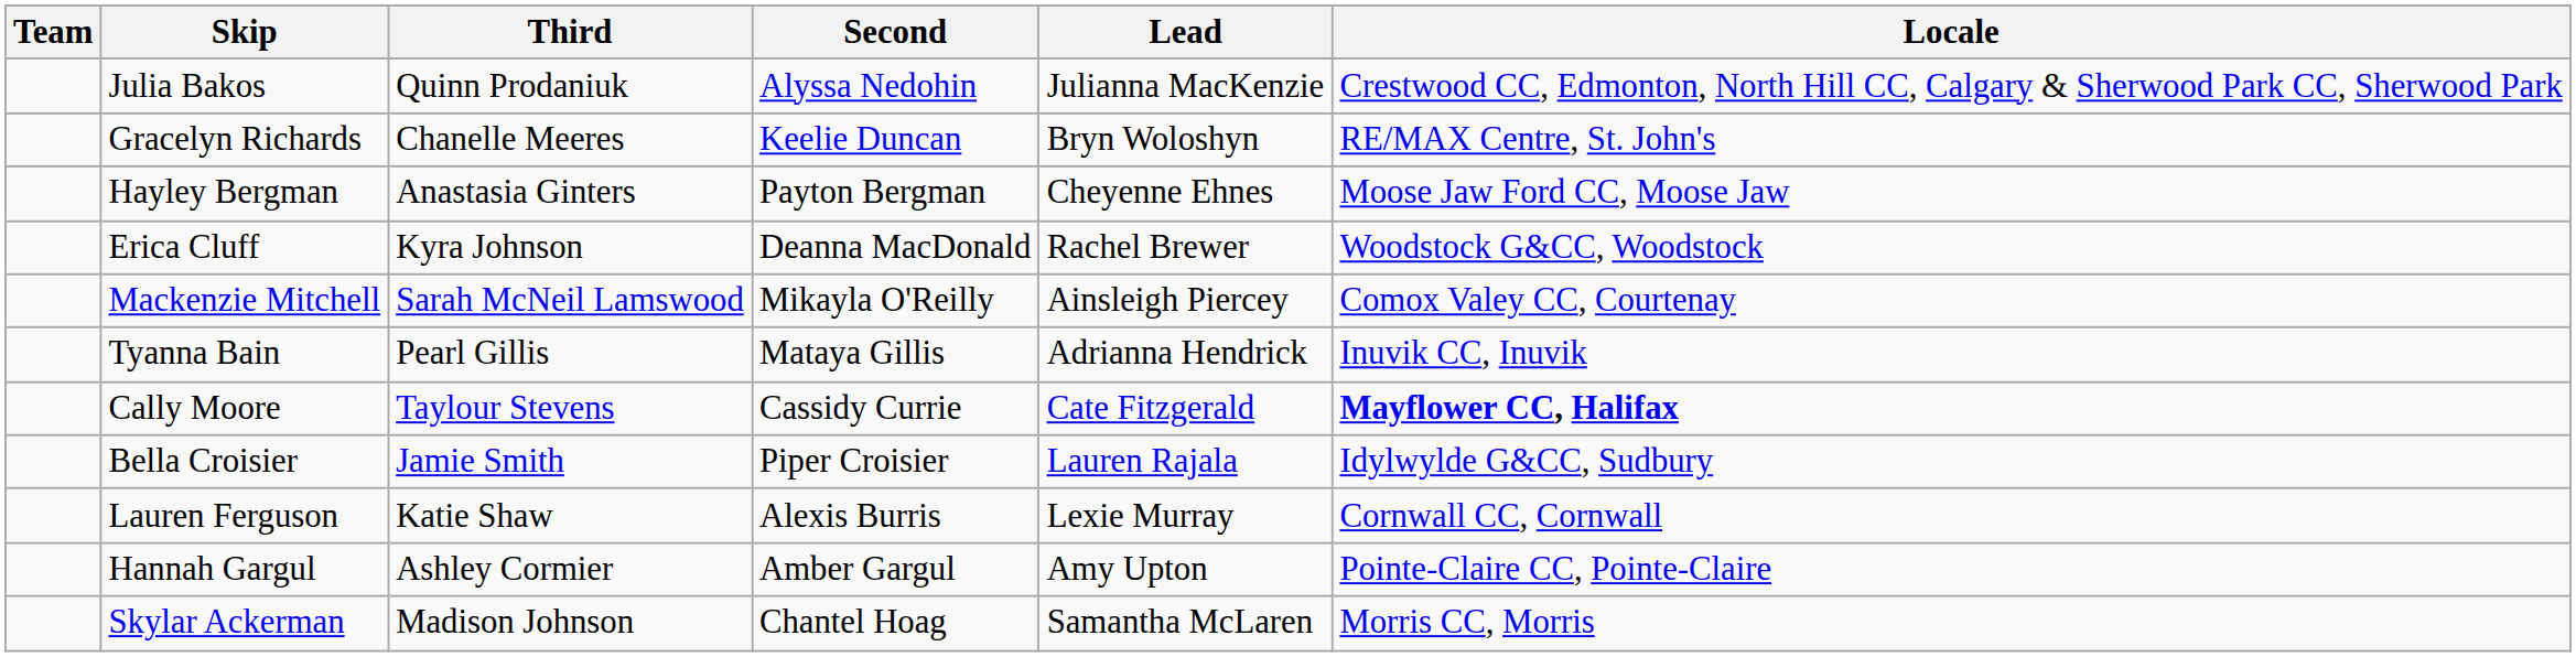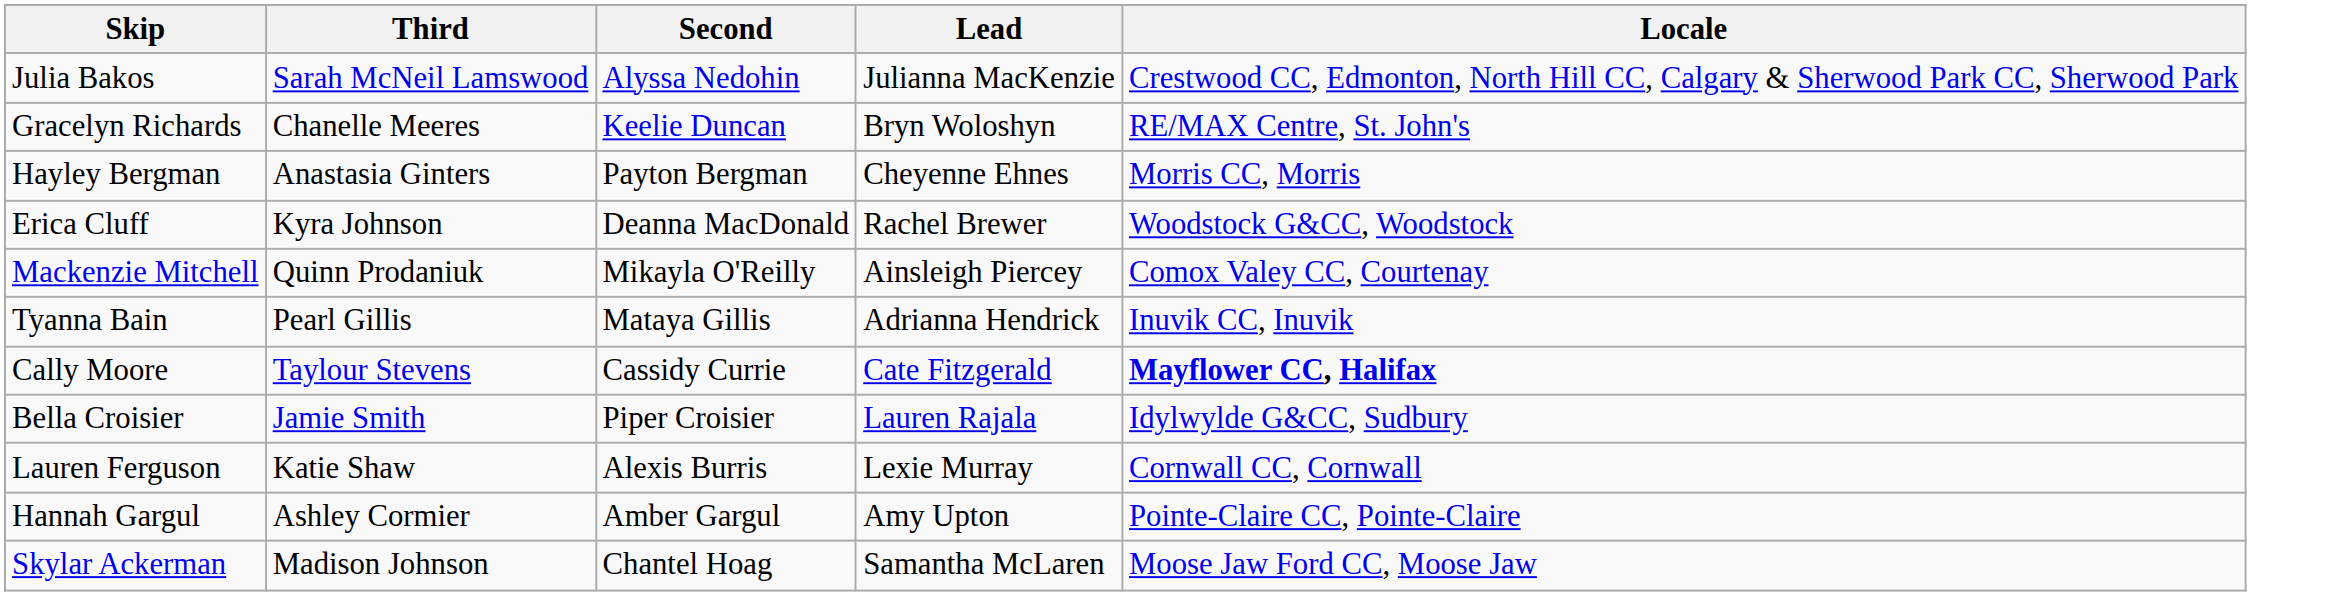- column: Team
Julia Bakos | Third: Quinn Prodaniuk -> Sarah McNeil Lamswood
Hayley Bergman | Locale: Moose Jaw Ford CC, Moose Jaw -> Morris CC, Morris
Mackenzie Mitchell | Third: Sarah McNeil Lamswood -> Quinn Prodaniuk
Skylar Ackerman | Locale: Morris CC, Morris -> Moose Jaw Ford CC, Moose Jaw
